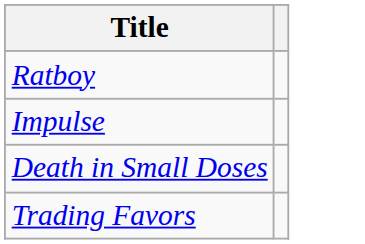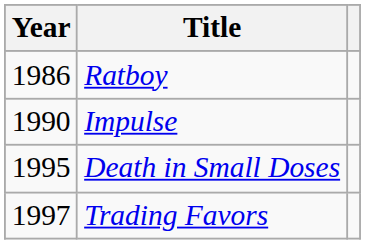+ column: Year | 1986 | 1990 | 1995 | 1997
